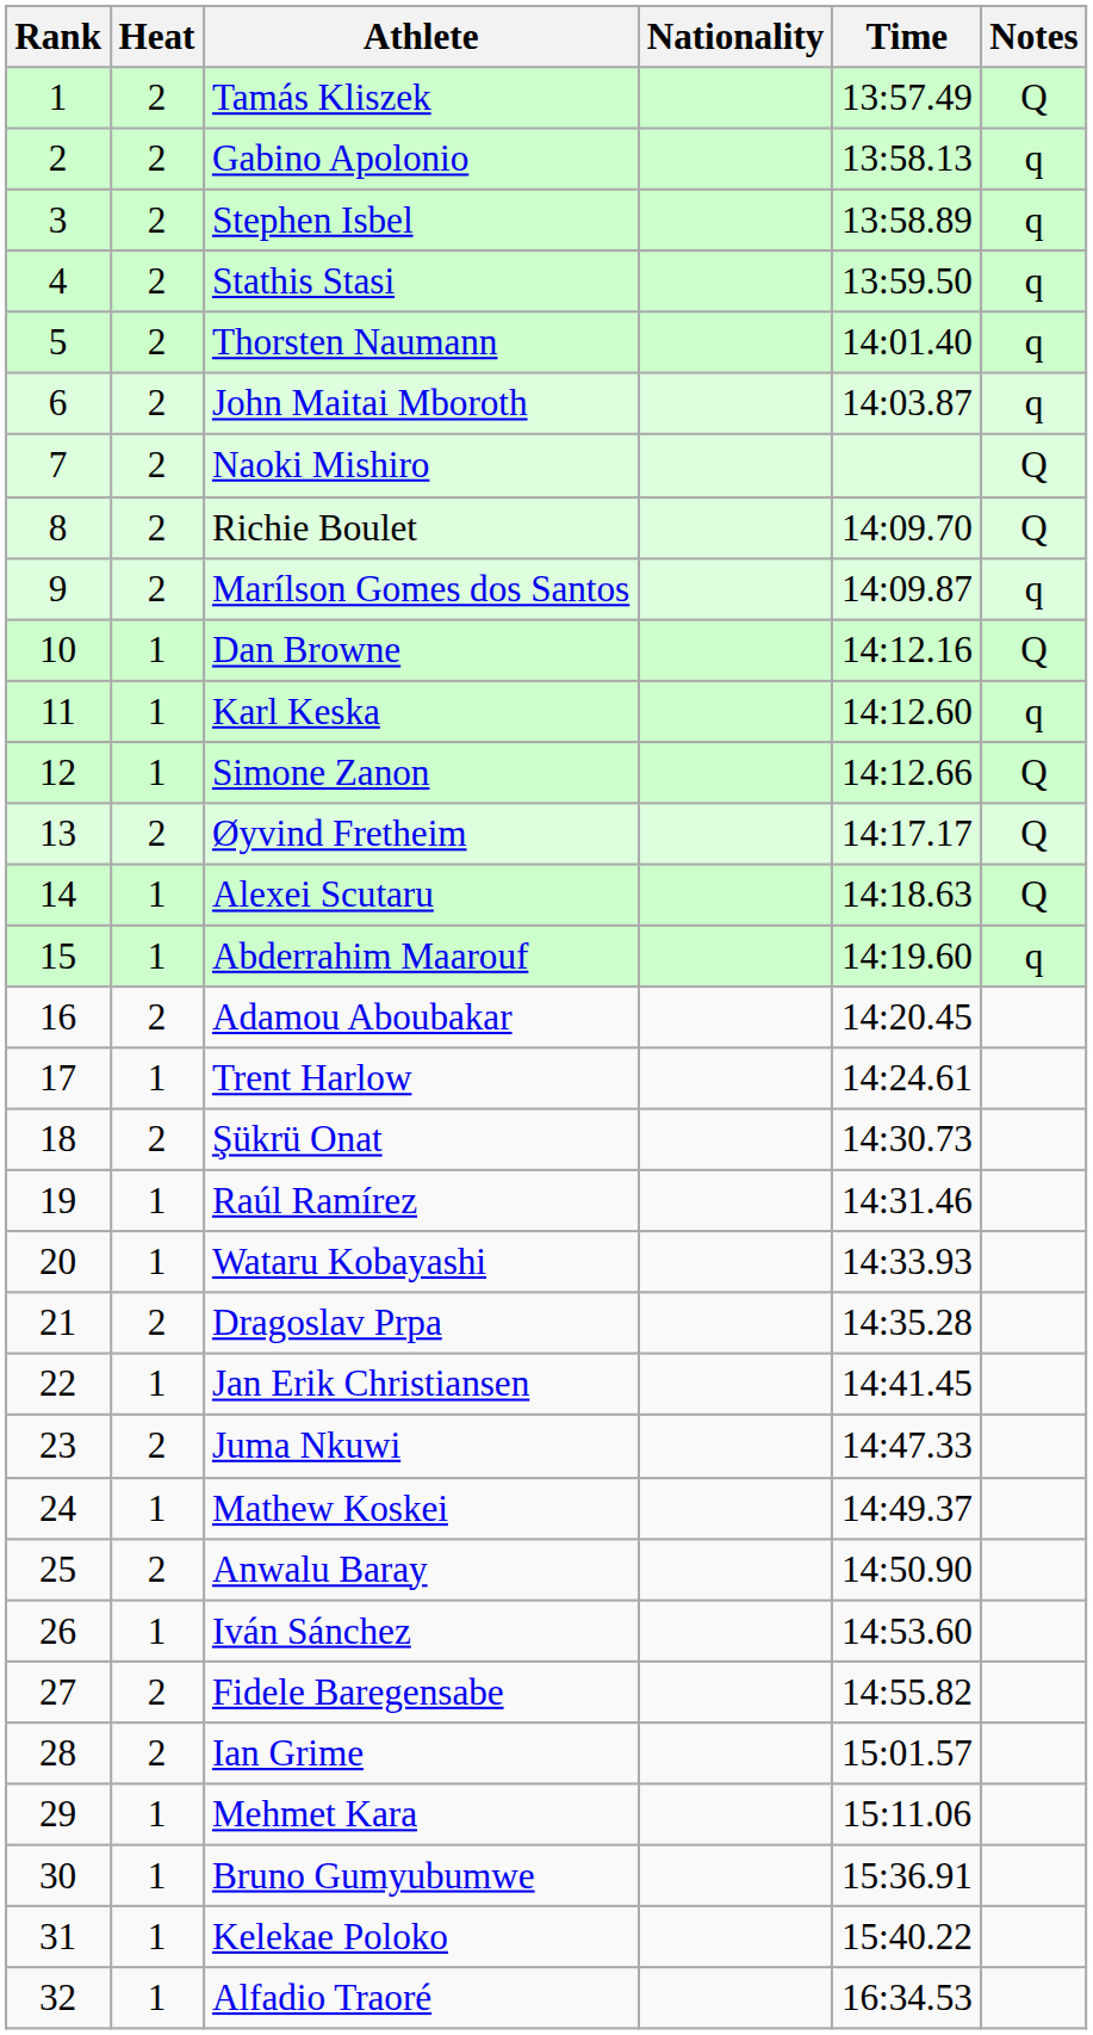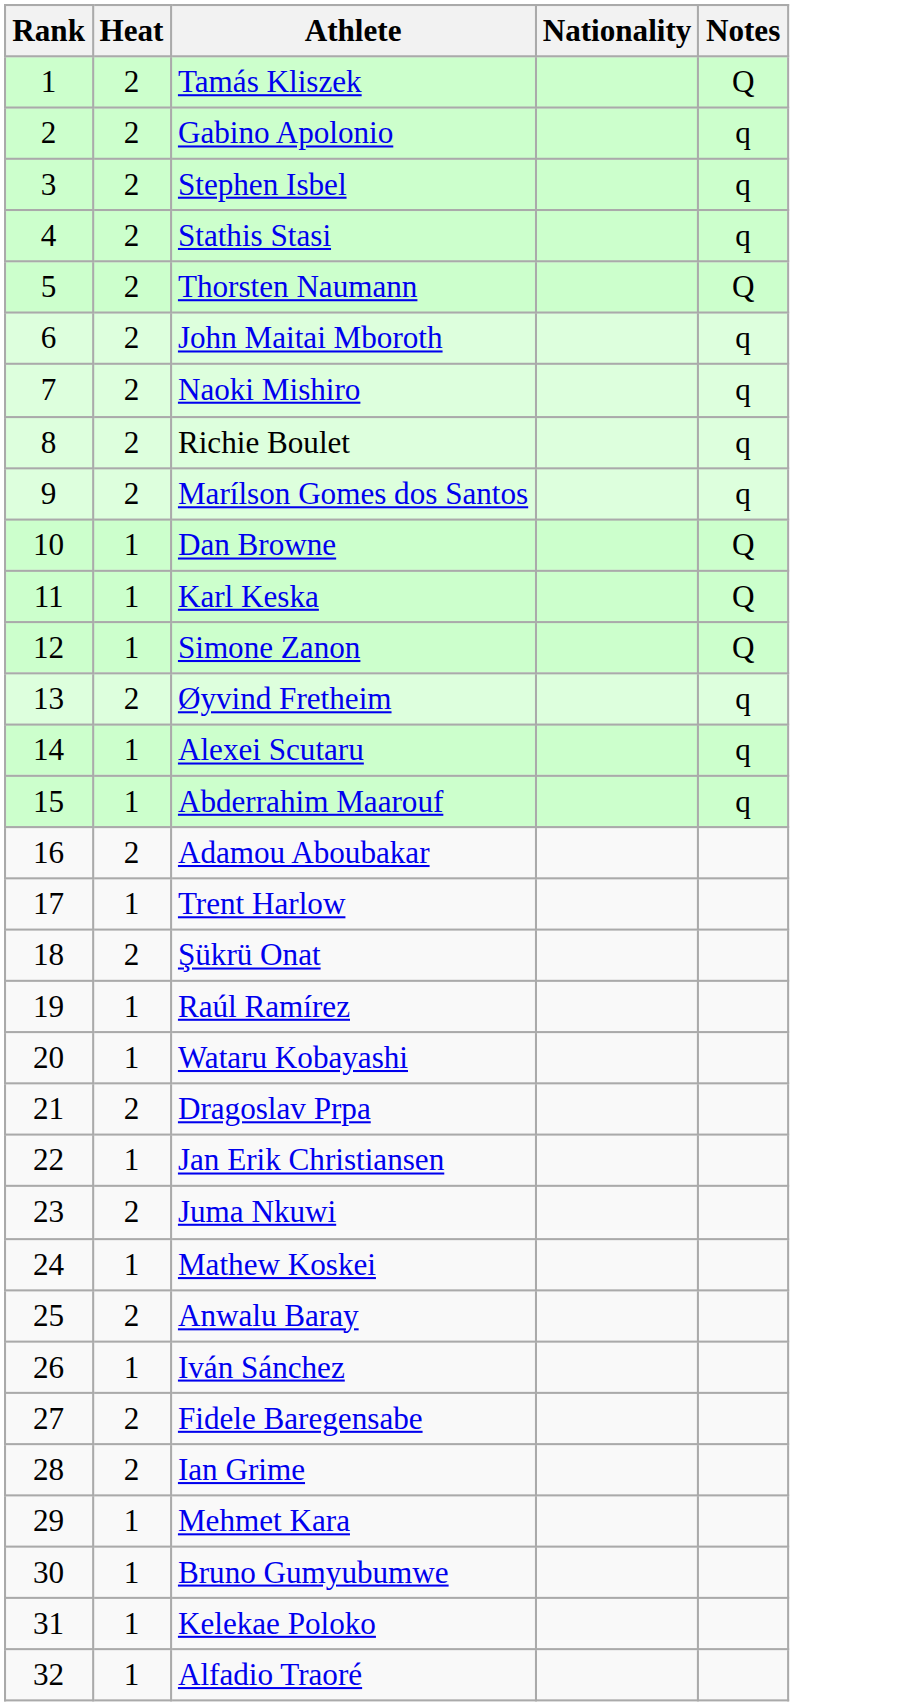- column: Time | 13:57.49 | 13:58.13 | 13:58.89 | 13:59.50 | 14:01.40 | 14:03.87 | 14:09.70 | 14:09.87 | 14:12.16 | 14:12.60 | 14:12.66 | 14:17.17 | 14:18.63 | 14:19.60 | 14:20.45 | 14:24.61 | 14:30.73 | 14:31.46 | 14:33.93 | 14:35.28 | 14:41.45 | 14:47.33 | 14:49.37 | 14:50.90 | 14:53.60 | 14:55.82 | 15:01.57 | 15:11.06 | 15:36.91 | 15:40.22 | 16:34.53
Thorsten Naumann | Notes: q -> Q
Naoki Mishiro | Notes: Q -> q
Richie Boulet | Notes: Q -> q
Karl Keska | Notes: q -> Q
Øyvind Fretheim | Notes: Q -> q
Alexei Scutaru | Notes: Q -> q
